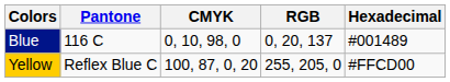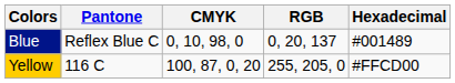Blue | Pantone: 116 C -> Reflex Blue C
Yellow | Pantone: Reflex Blue C -> 116 C
